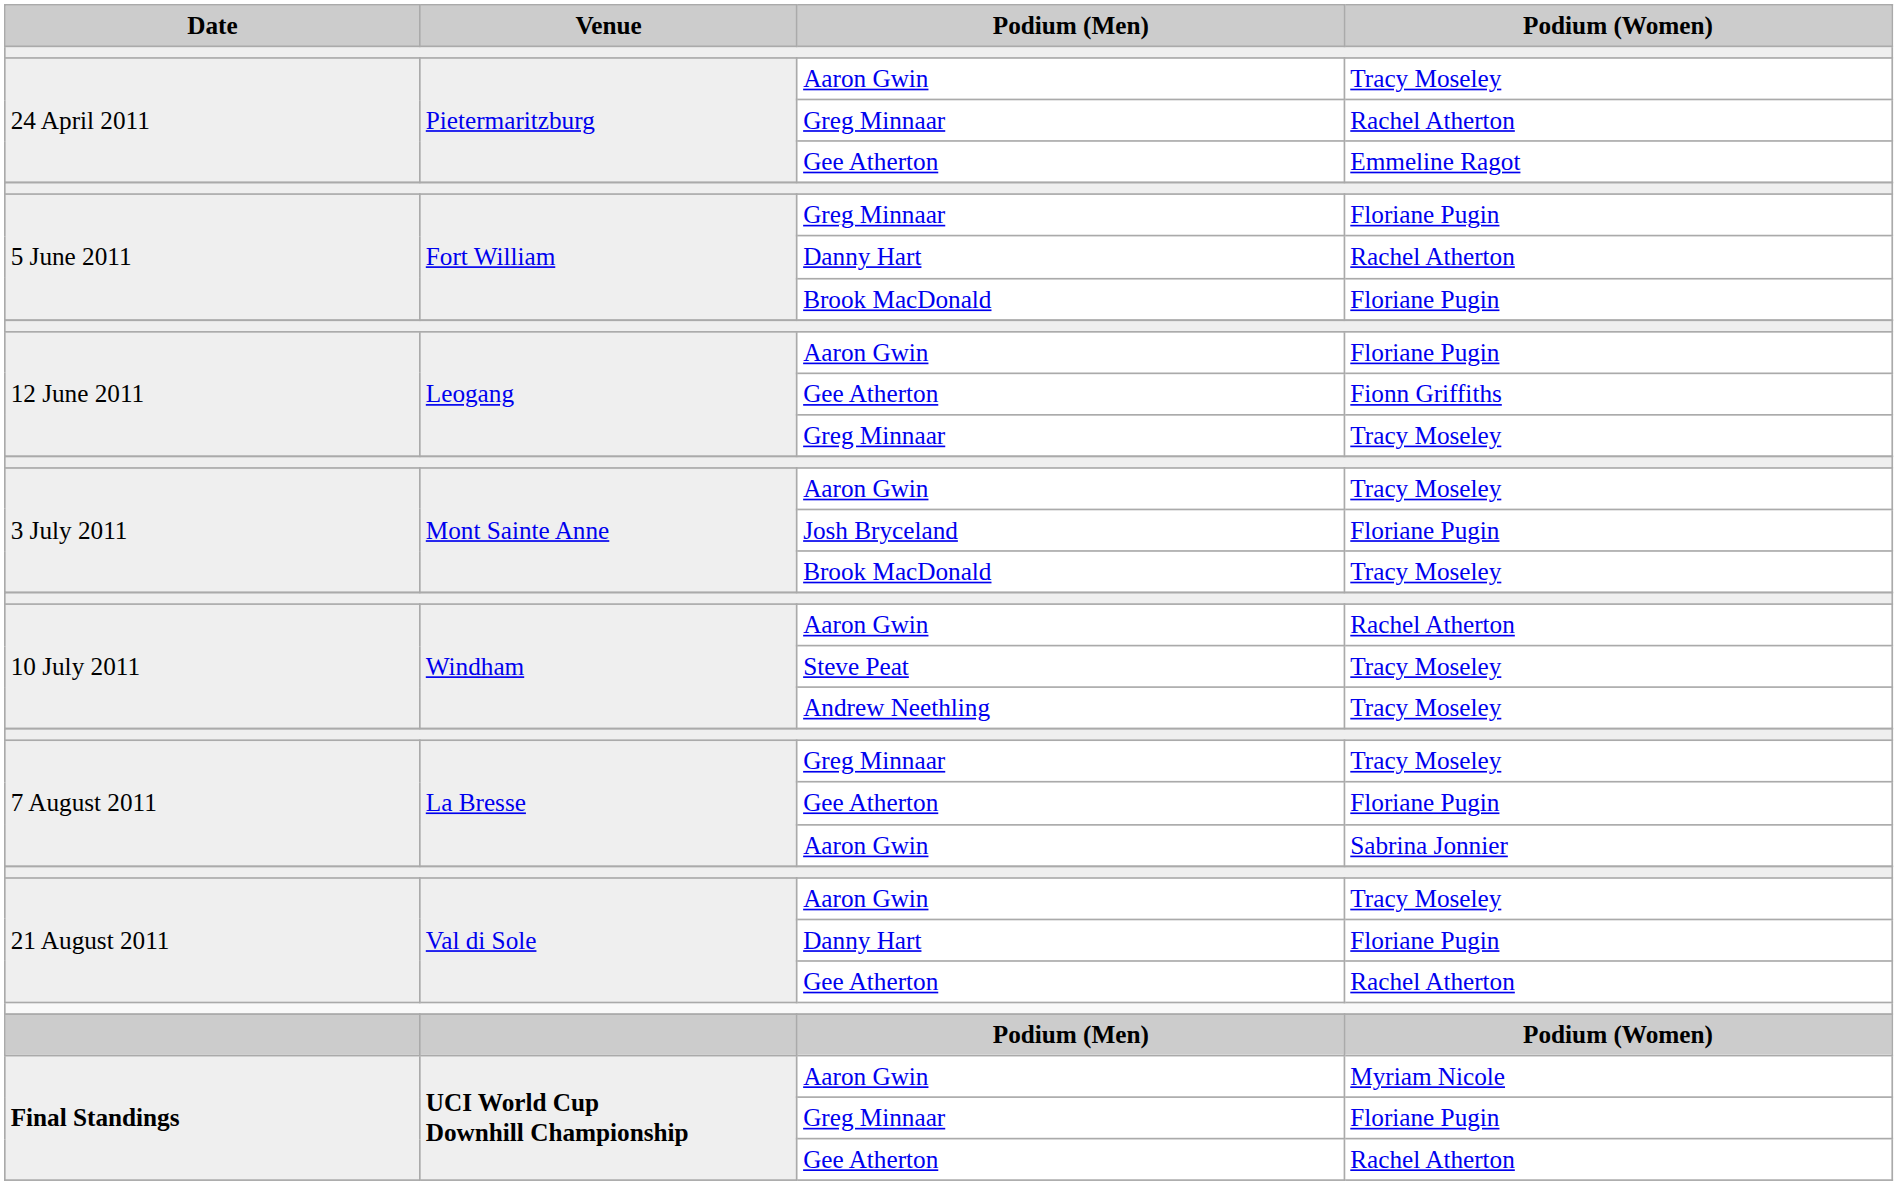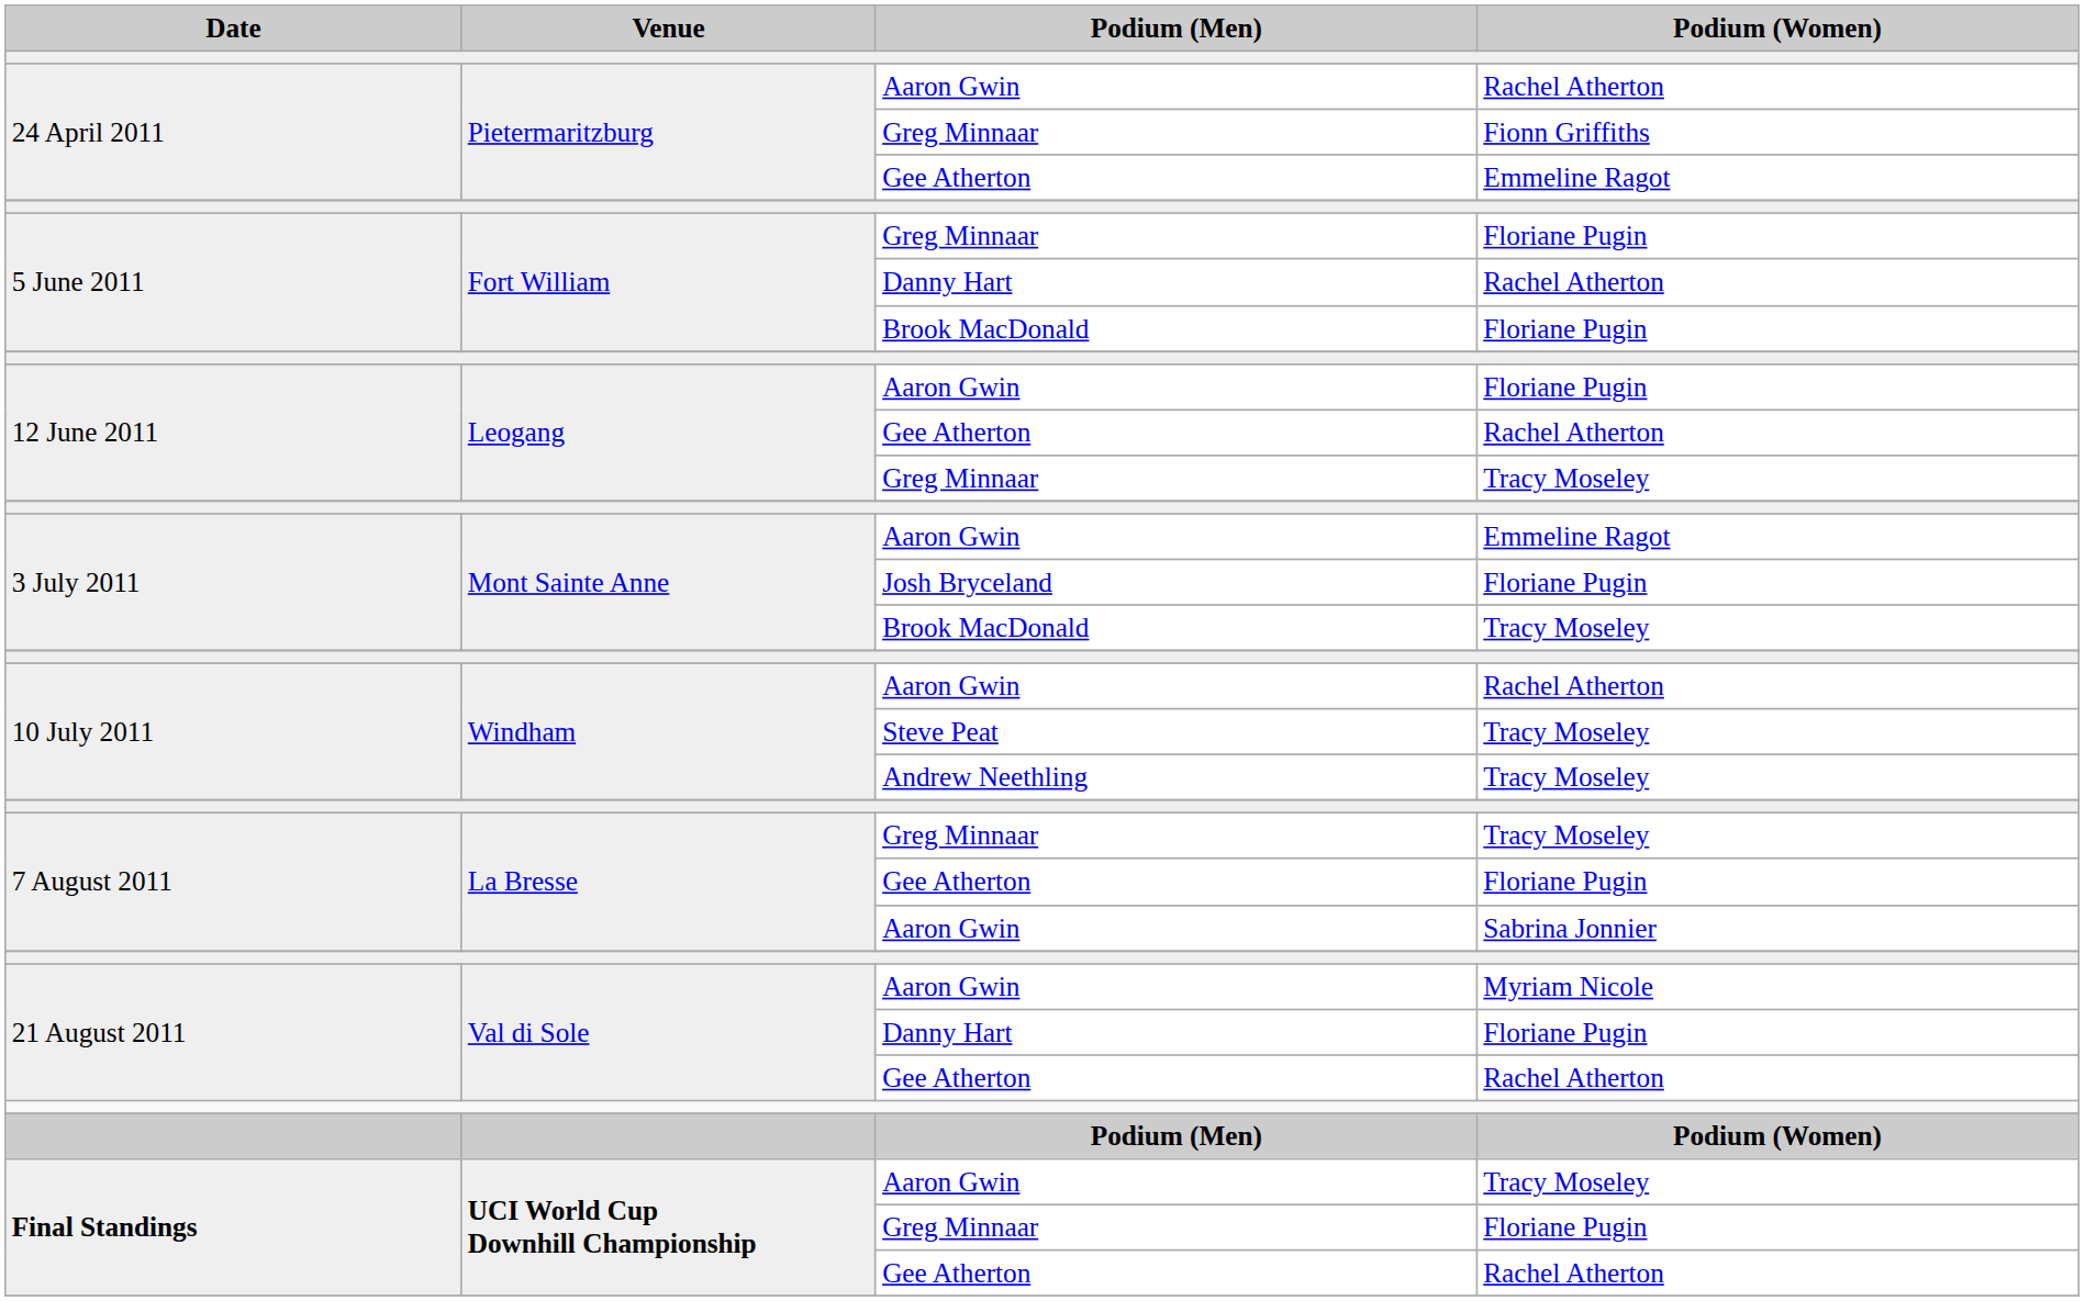24 April 2011 / Aaron Gwin | Podium (Women): Tracy Moseley -> Rachel Atherton
24 April 2011 / Greg Minnaar | Podium (Women): Rachel Atherton -> Fionn Griffiths
12 June 2011 / Gee Atherton | Podium (Women): Fionn Griffiths -> Rachel Atherton
3 July 2011 / Aaron Gwin | Podium (Women): Tracy Moseley -> Emmeline Ragot
21 August 2011 / Aaron Gwin | Podium (Women): Tracy Moseley -> Myriam Nicole
Final Standings / Aaron Gwin | Podium (Women): Myriam Nicole -> Tracy Moseley
